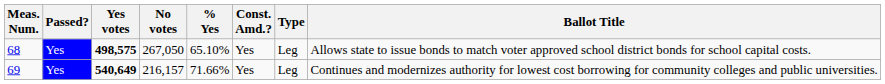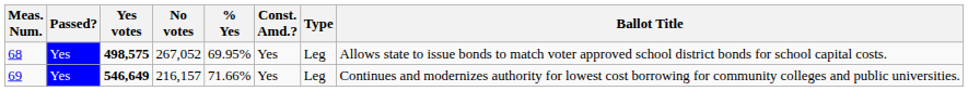68 | No votes: 267,050 -> 267,052
68 | % Yes: 65.10% -> 69.95%
69 | Yes votes: 540,649 -> 546,649
